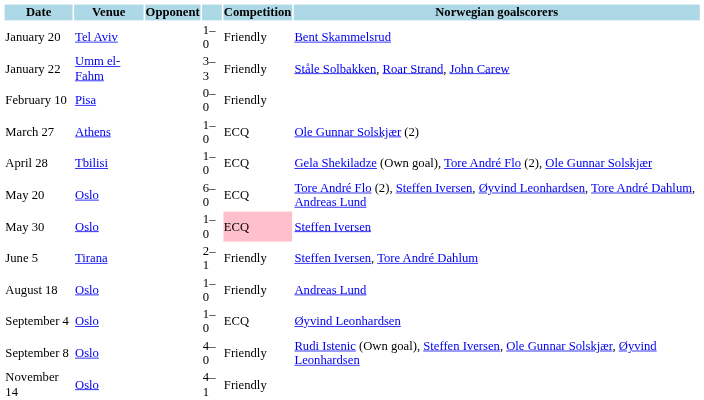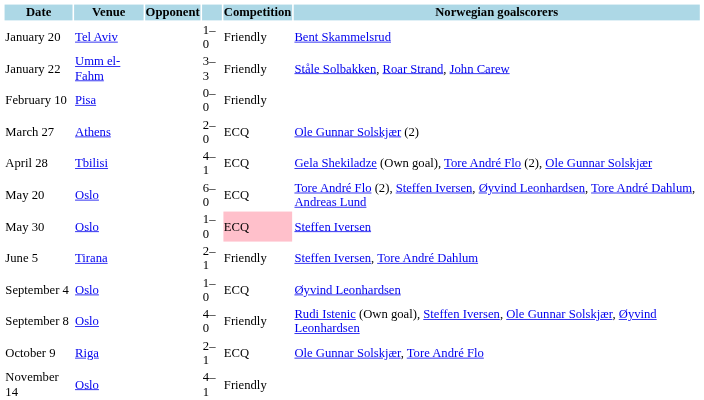March 27 | column 4: 1–0 -> 2–0
April 28 | column 4: 1–0 -> 4–1
- row: August 18 | Oslo | 1–0 | Friendly | Andreas Lund
+ row: October 9 | Riga | 2–1 | ECQ | Ole Gunnar Solskjær, Tore André Flo
